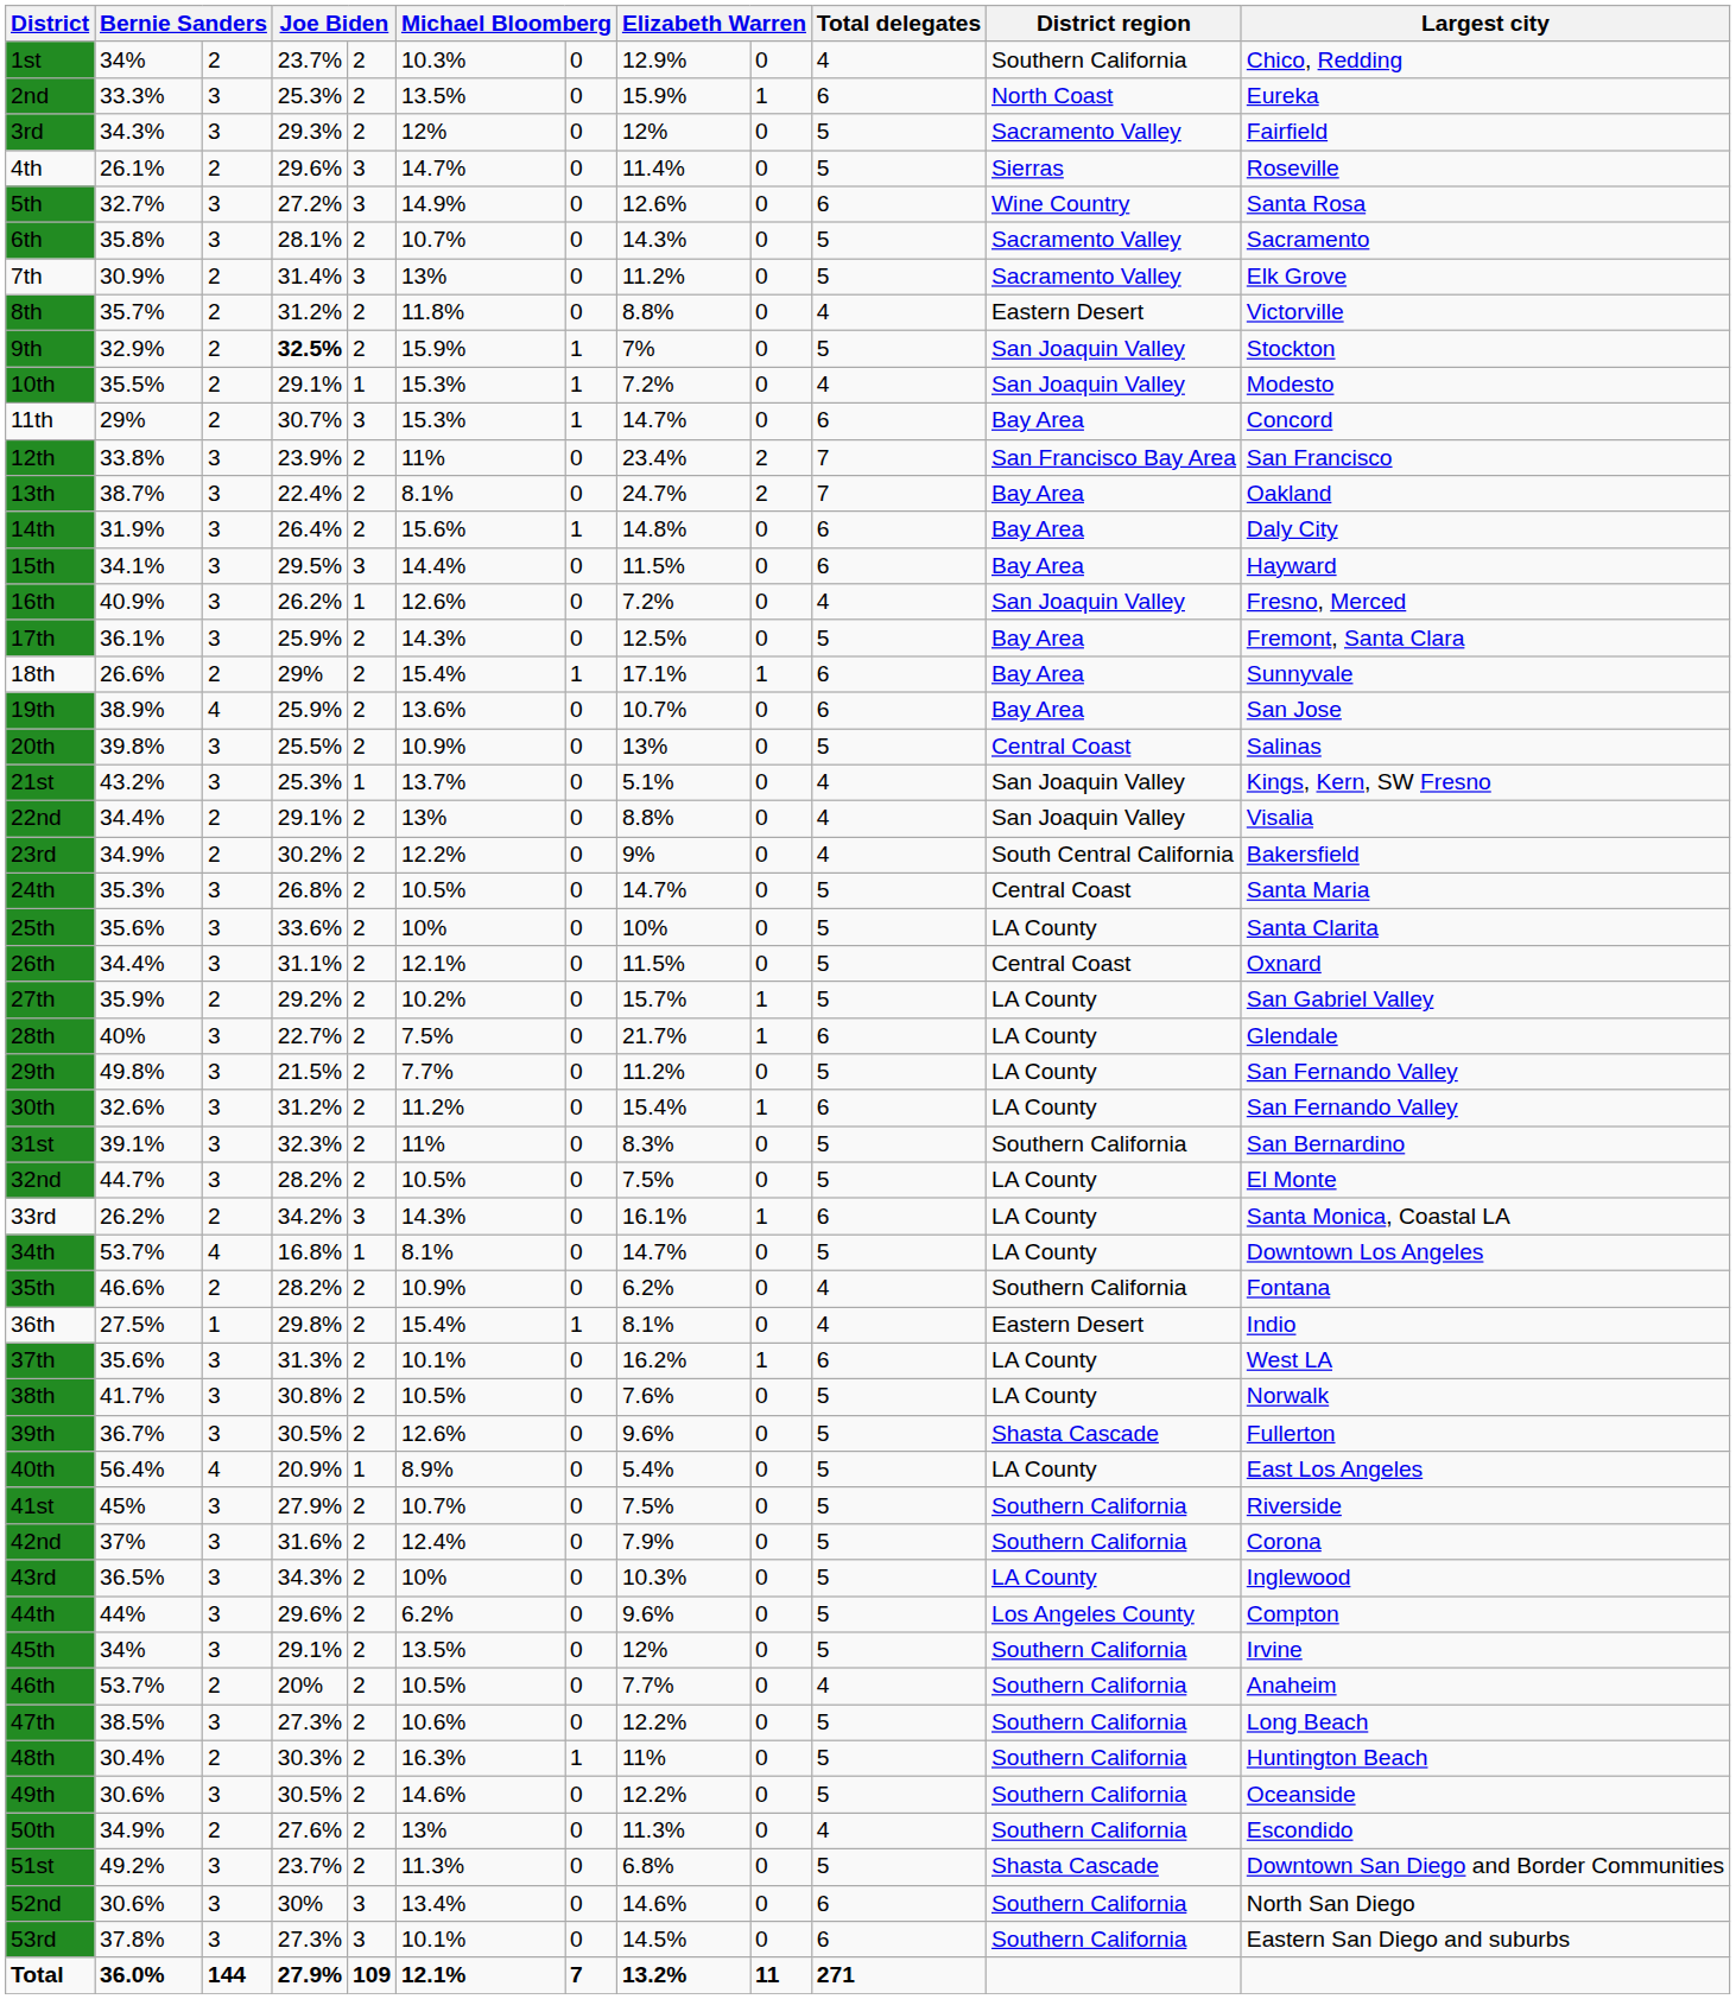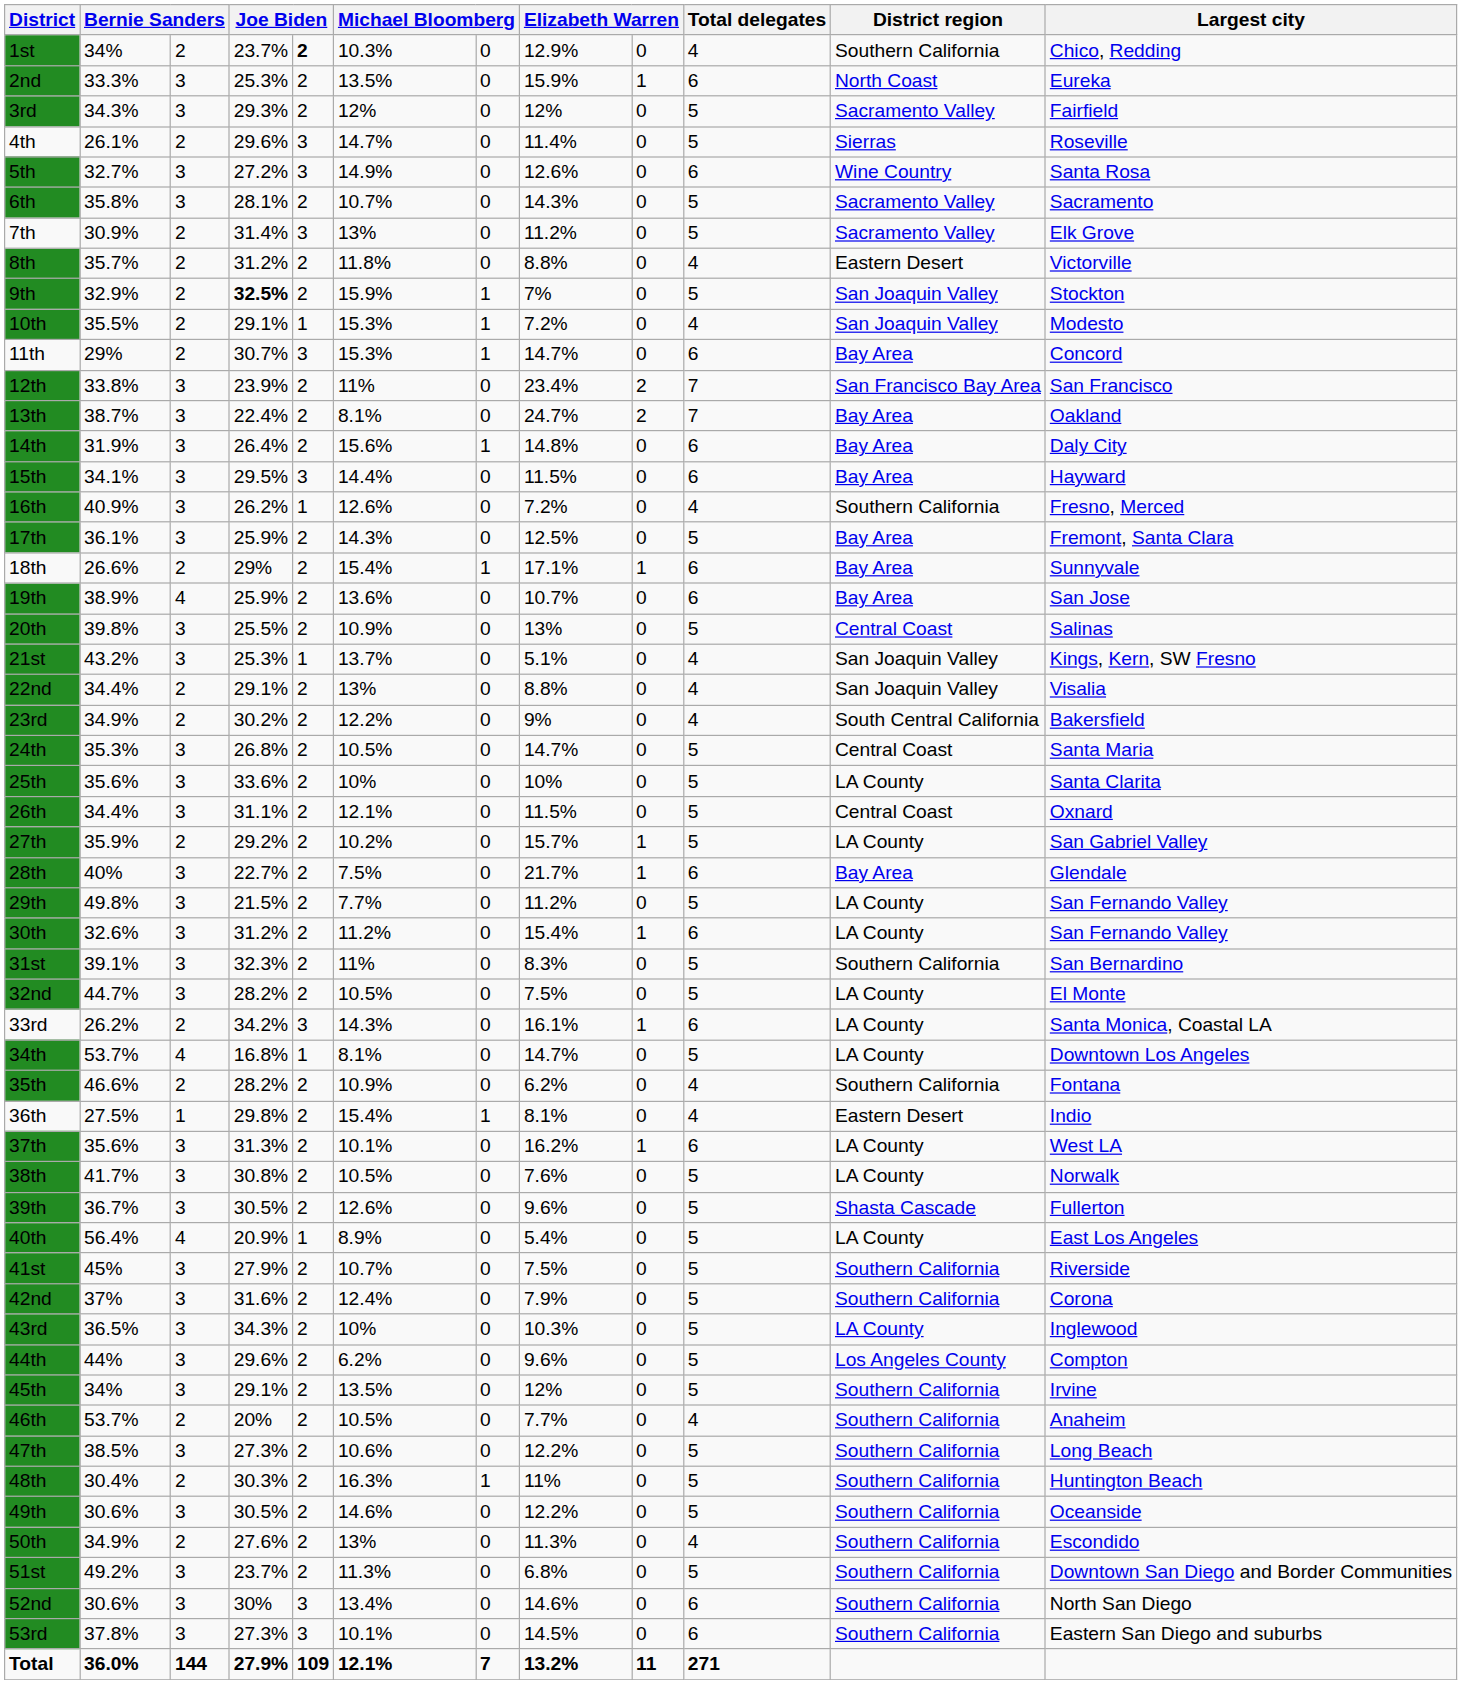1st | column 5: normal -> bold
16th | District region: San Joaquin Valley -> Southern California
28th | District region: LA County -> Bay Area
51st | District region: Shasta Cascade -> Southern California
